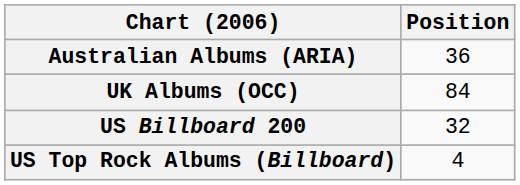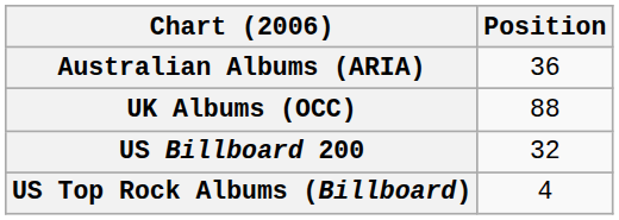UK Albums (OCC) | Position: 84 -> 88
